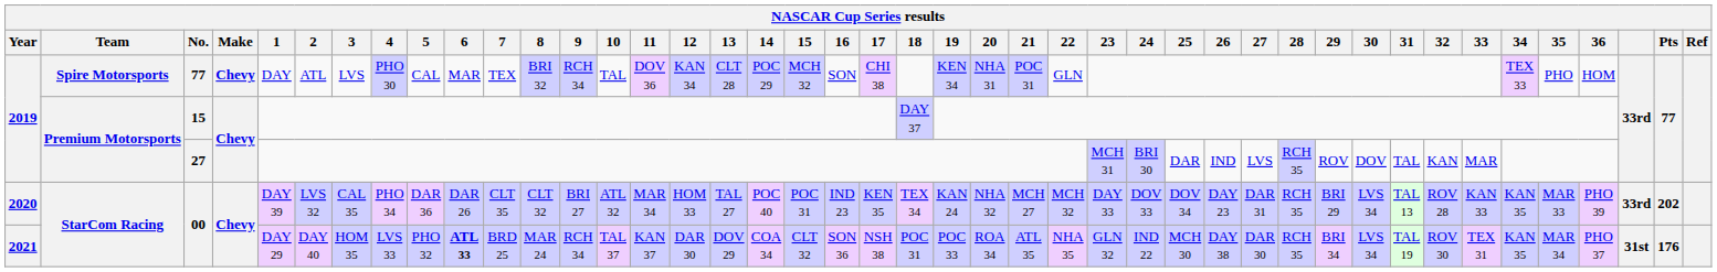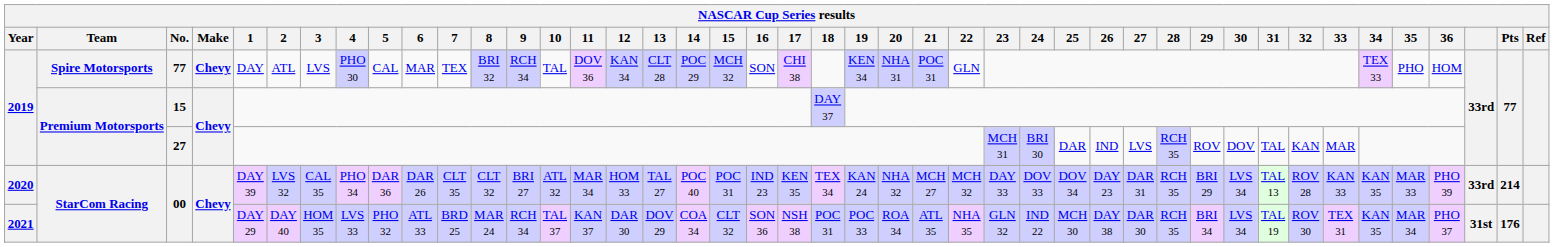2020 / 00 | Pts: 202 -> 214
2021 / 00 | 6: bold -> normal
